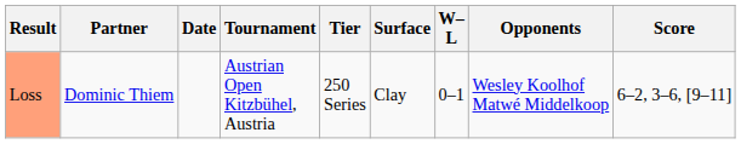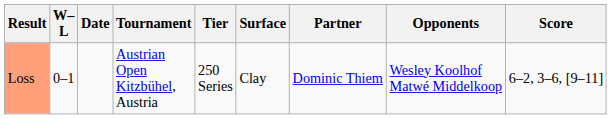columns swapped: W–L <-> Partner
